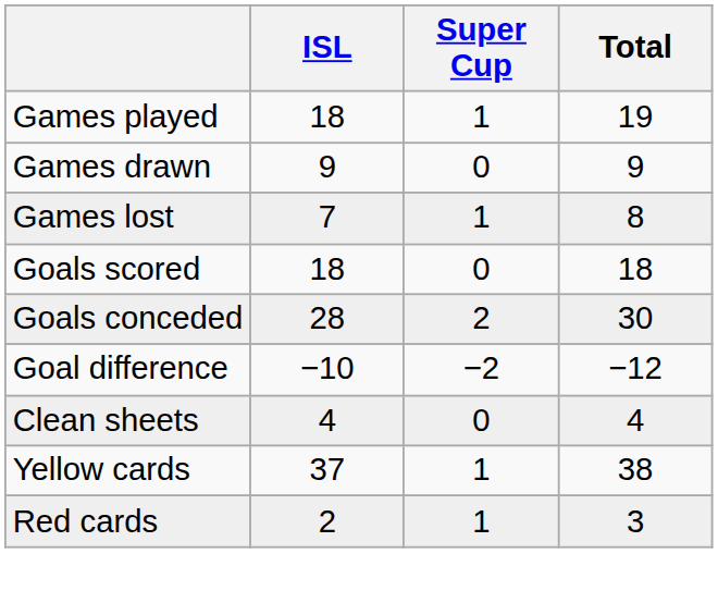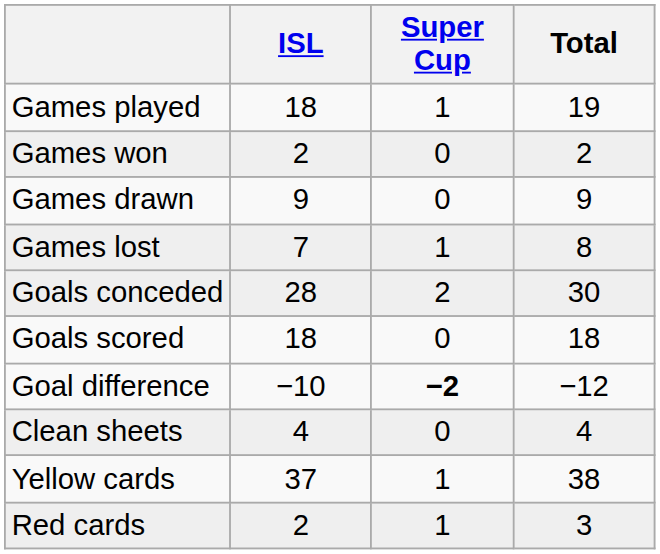+ row: Games won | 2 | 0 | 2
rows swapped: Goals scored <-> Goals conceded
Goal difference | Super Cup: normal -> bold
